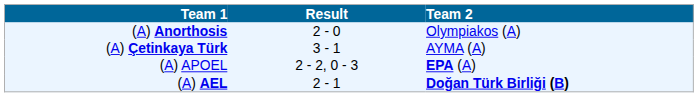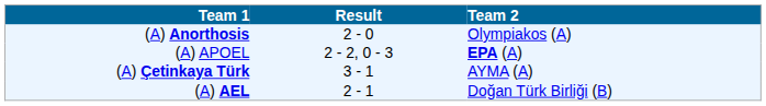rows swapped: (A) APOEL <-> (A) Çetinkaya Türk
(A) AEL | Team 2: bold -> normal
